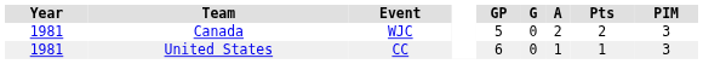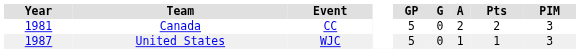Canada | Event: WJC -> CC
United States | Year: 1981 -> 1987
United States | Event: CC -> WJC
United States | GP: 6 -> 5
